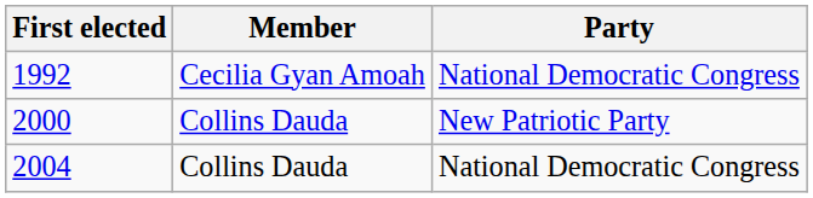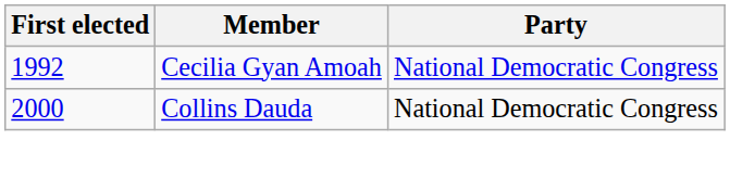2000 | Party: New Patriotic Party -> National Democratic Congress
- row: 2004 | Collins Dauda | National Democratic Congress
